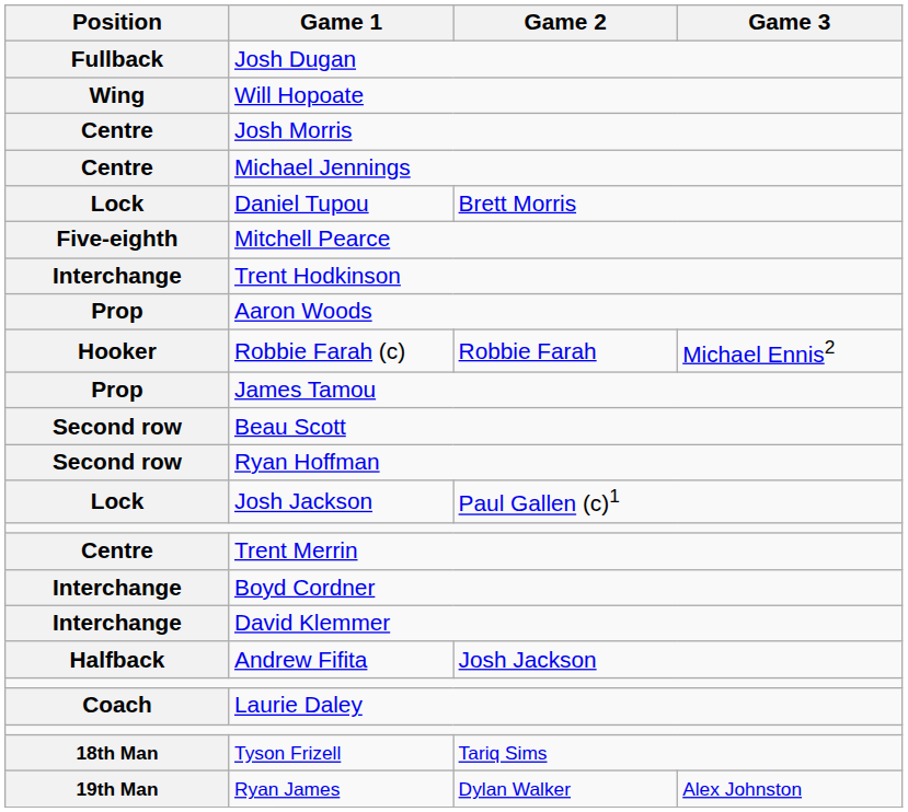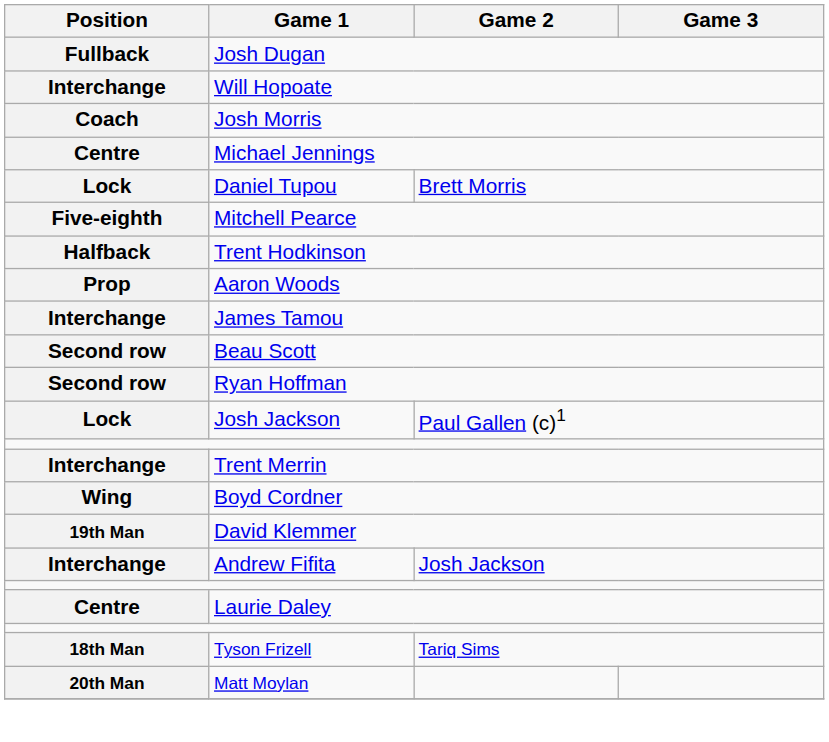Will Hopoate | Position: Wing -> Interchange
Josh Morris | Position: Centre -> Coach
Trent Hodkinson | Position: Interchange -> Halfback
- row: Hooker | Robbie Farah (c) | Robbie Farah | Michael Ennis2
James Tamou | Position: Prop -> Interchange
Trent Merrin | Position: Centre -> Interchange
Boyd Cordner | Position: Interchange -> Wing
David Klemmer | Position: Interchange -> 19th Man
Andrew Fifita | Position: Halfback -> Interchange
Laurie Daley | Position: Coach -> Centre
- row: 19th Man | Ryan James | Dylan Walker | Alex Johnston
+ row: 20th Man | Matt Moylan
